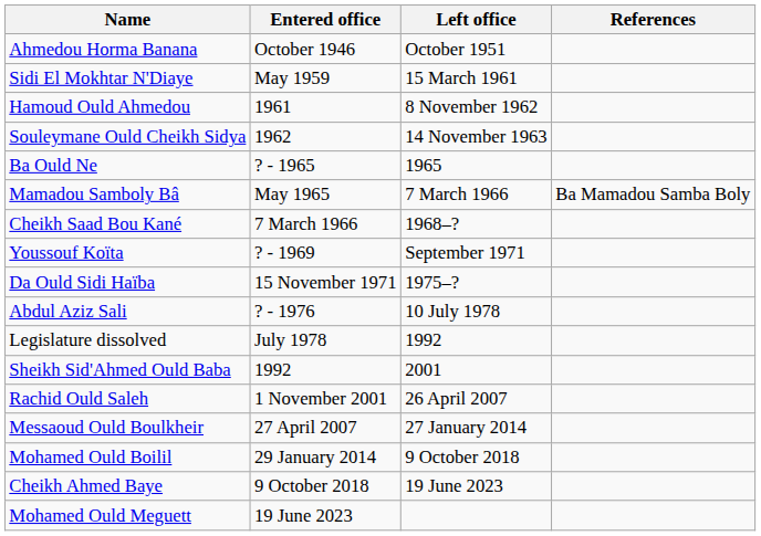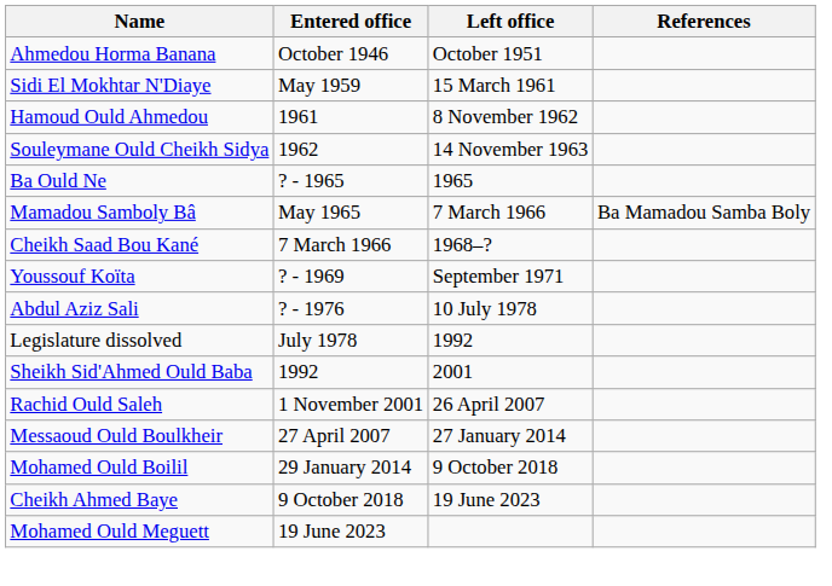- row: Da Ould Sidi Haïba | 15 November 1971 | 1975–?
